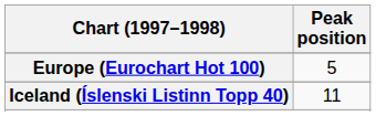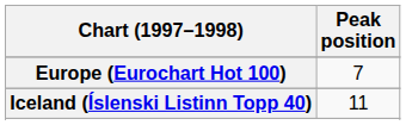Europe (Eurochart Hot 100) | Peak position: 5 -> 7
